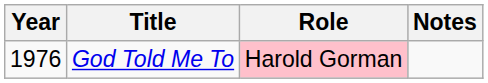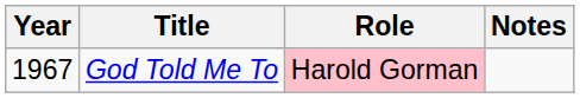God Told Me To | Year: 1976 -> 1967
